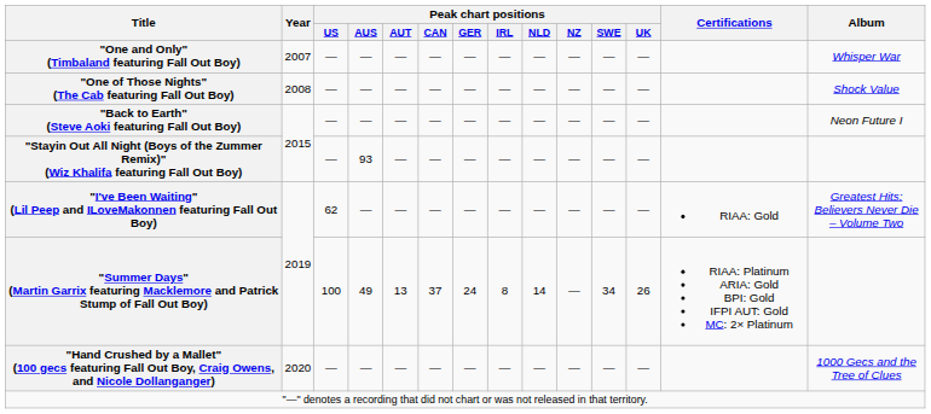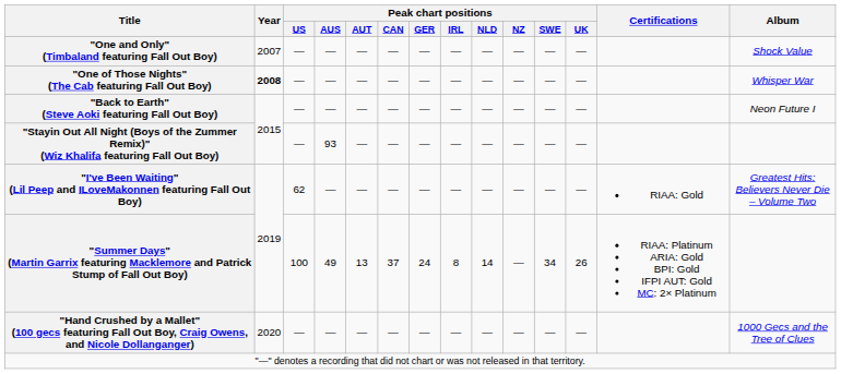"One and Only" (Timbaland featuring Fall Out Boy) | Album: Whisper War -> Shock Value
"One of Those Nights" (The Cab featuring Fall Out Boy) | Year: normal -> bold
"One of Those Nights" (The Cab featuring Fall Out Boy) | Album: Shock Value -> Whisper War
